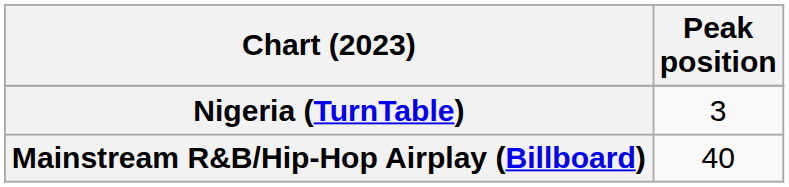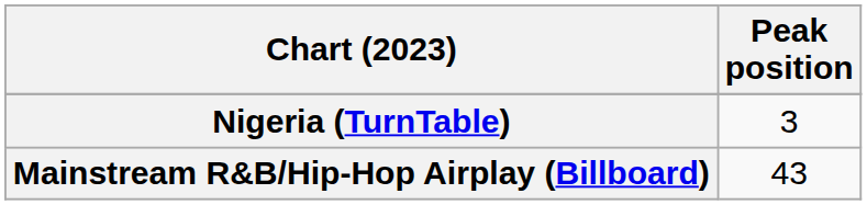Mainstream R&B/Hip-Hop Airplay (Billboard) | Peak position: 40 -> 43
